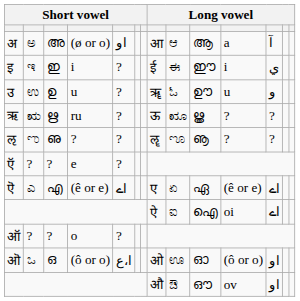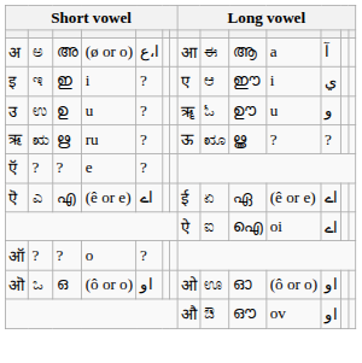अ | column 5: او -> ا،ع
अ | column 9: ಆ -> ಈ
इ | column 8: ई -> ए
इ | column 9: ಈ -> ಆ
- row: ऌ | ಌ | ഌ | ? | ? | ॡ | ೡ | ൡ | ? | ?
ऎ | column 8: ए -> ई
ऒ | column 5: ا،ع -> او
